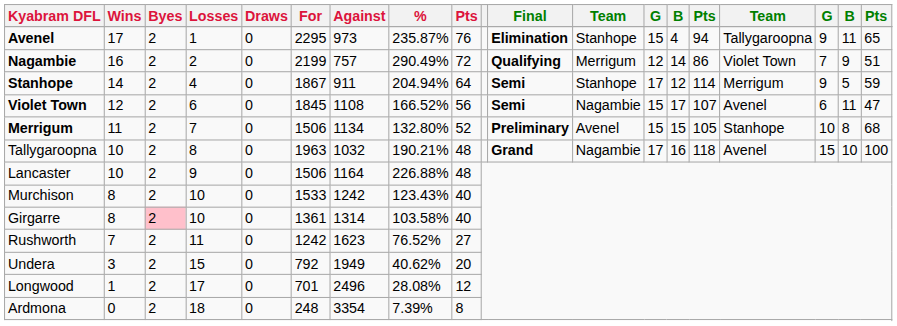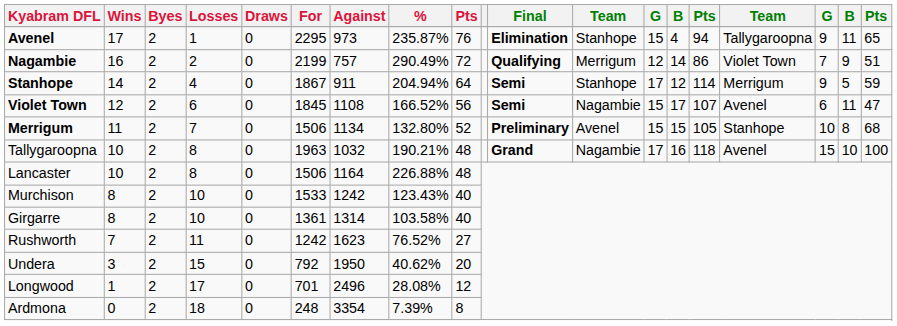Lancaster | Losses: 9 -> 8
Girgarre | Byes: pink background -> no background
Undera | Against: 1949 -> 1950
